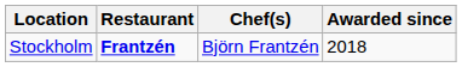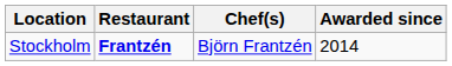Stockholm | Awarded since: 2018 -> 2014
